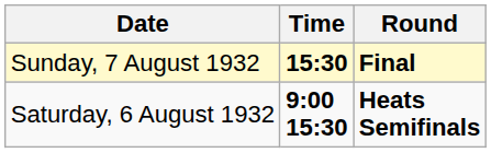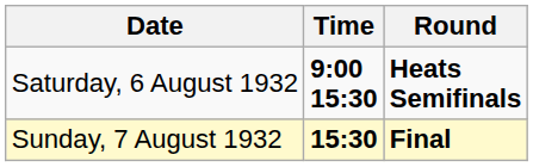rows swapped: Saturday, 6 August 1932 <-> Sunday, 7 August 1932
